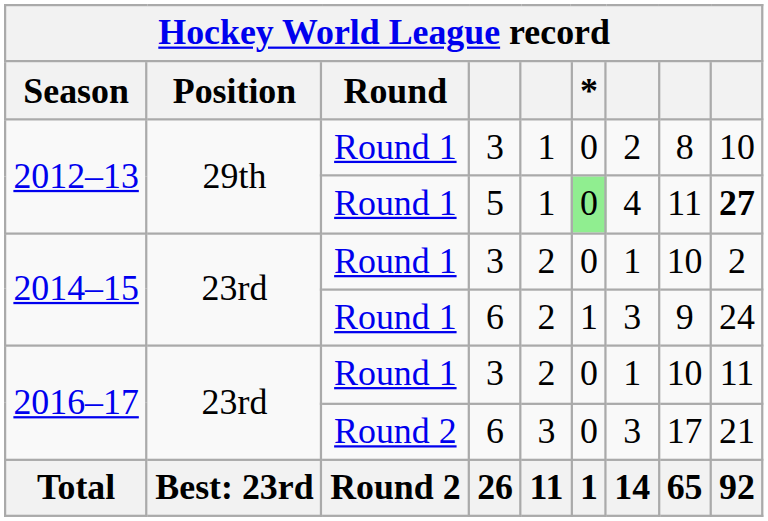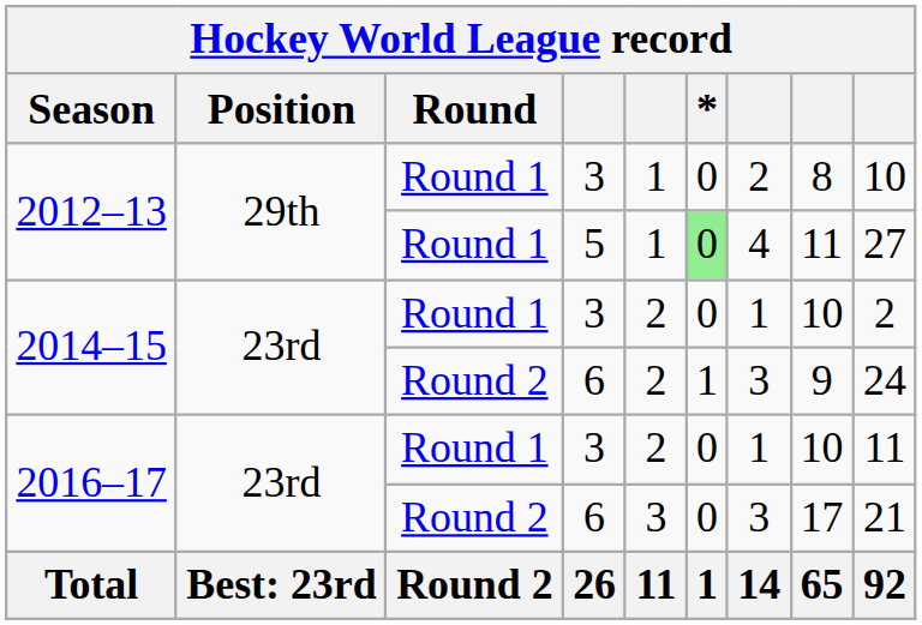2012–13 / 5 | column 9: bold -> normal
2014–15 / 6 | Round: Round 1 -> Round 2
